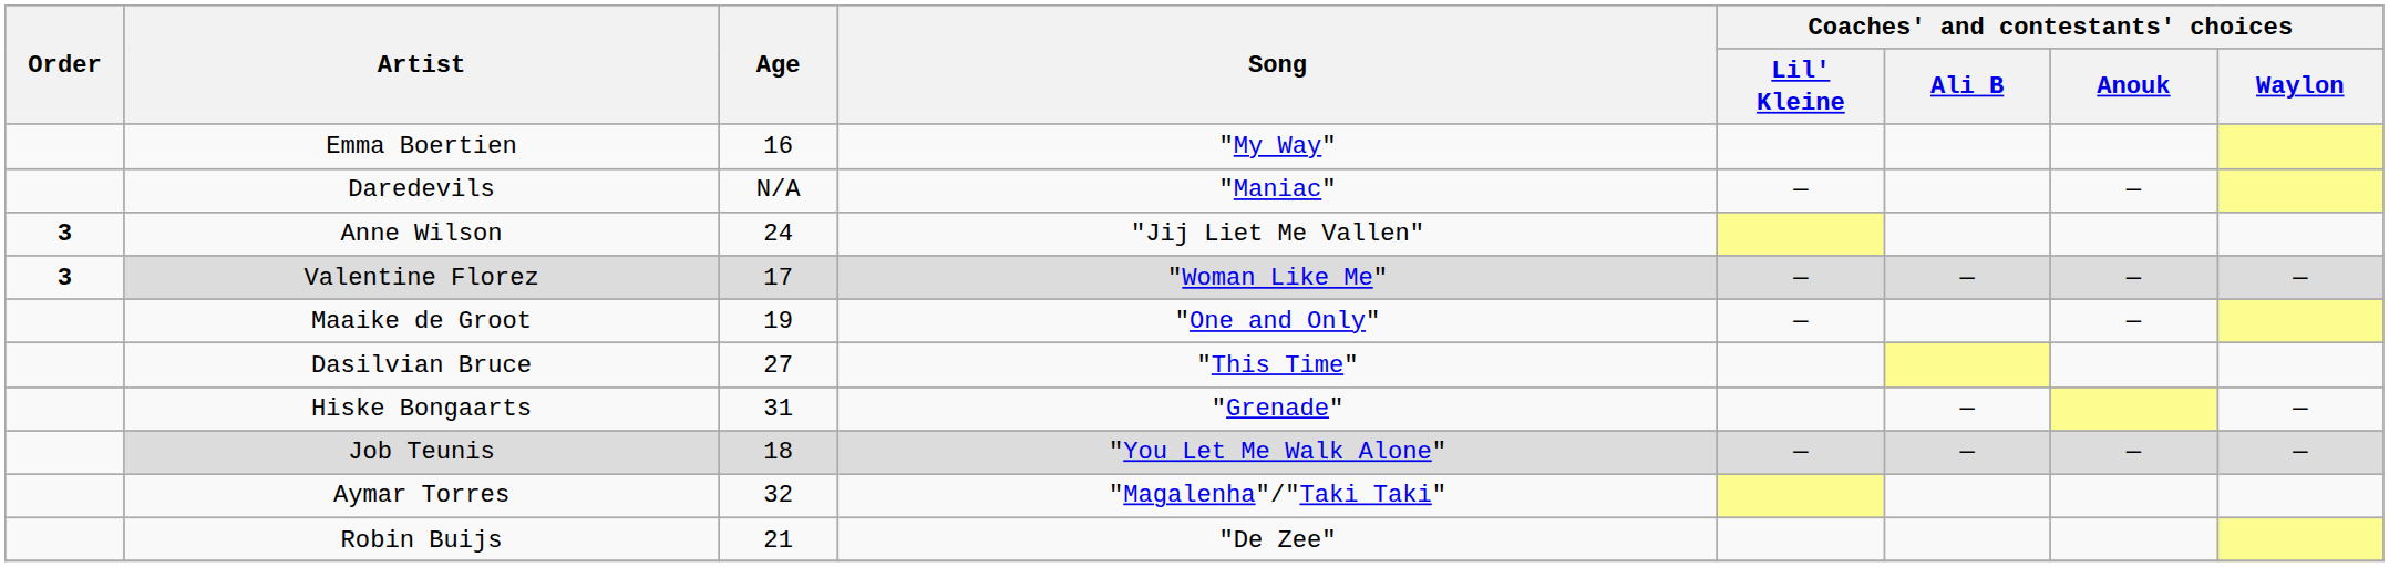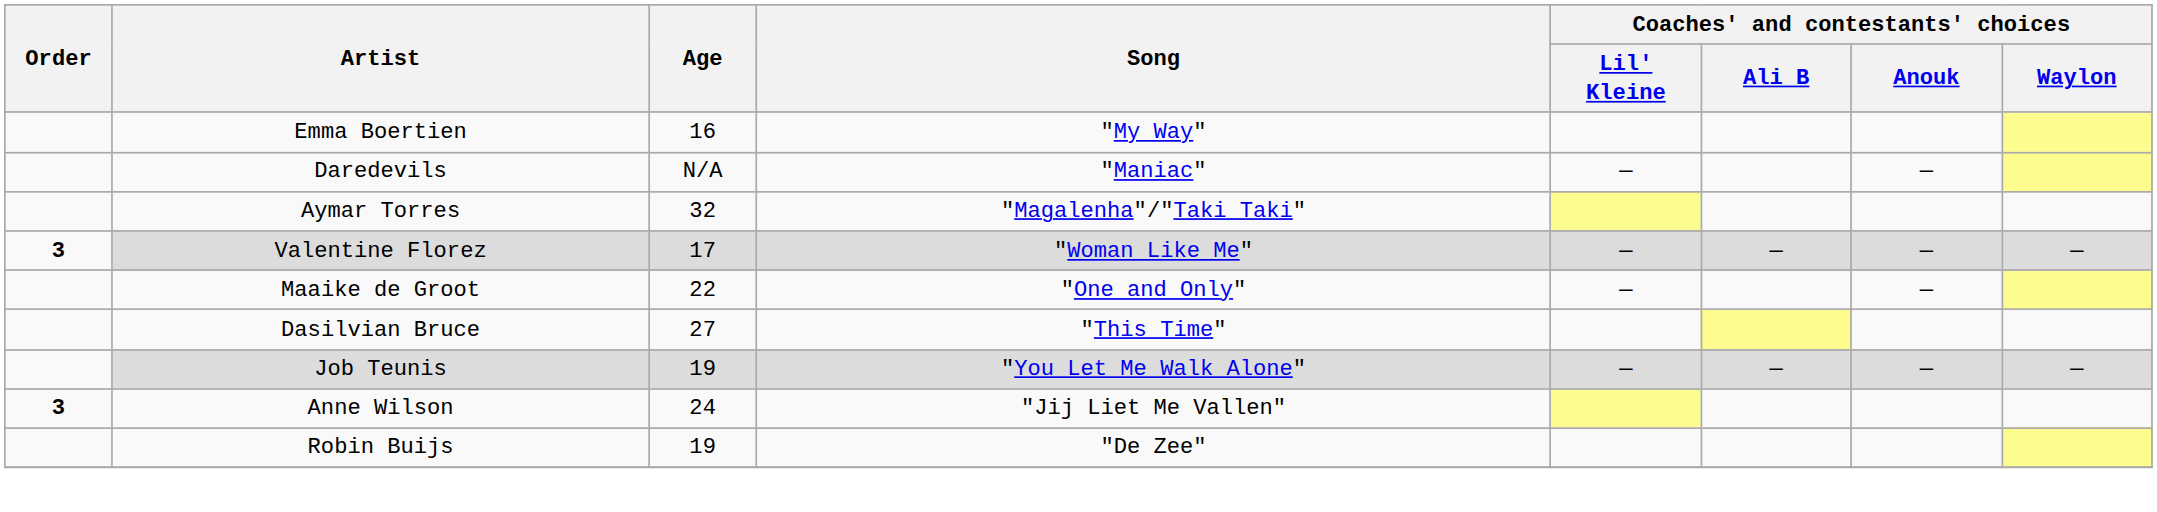rows swapped: Anne Wilson <-> Aymar Torres
Maaike de Groot | Age: 19 -> 22
- row: Hiske Bongaarts | 31 | "Grenade" | — | —
Job Teunis | Age: 18 -> 19
Robin Buijs | Age: 21 -> 19
